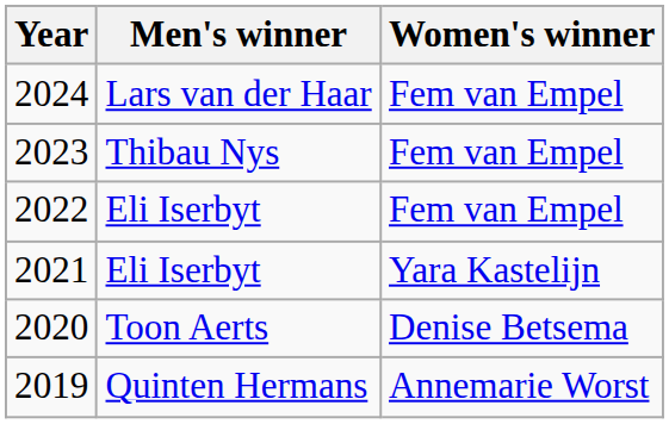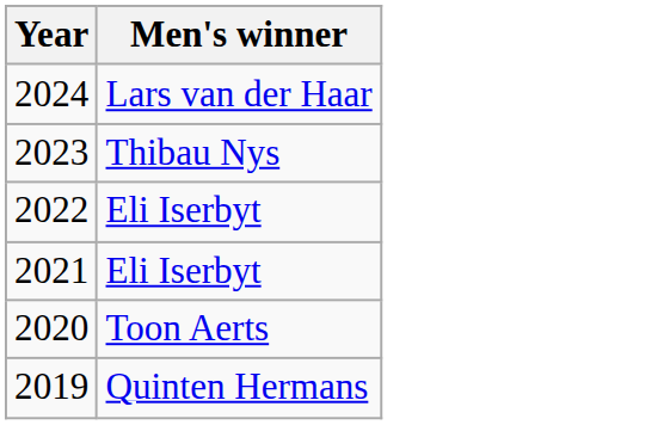- column: Women's winner | Fem van Empel | Fem van Empel | Fem van Empel | Yara Kastelijn | Denise Betsema | Annemarie Worst
